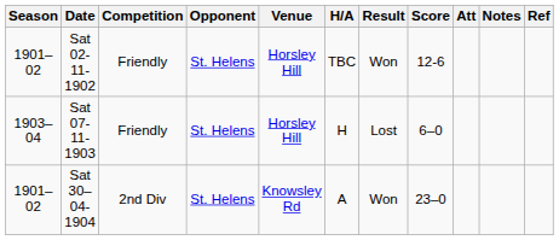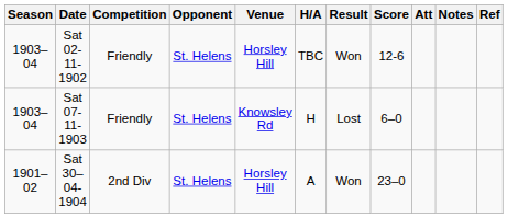Sat 02-11-1902 | Season: 1901–02 -> 1903–04
Sat 07-11-1903 | Venue: Horsley Hill -> Knowsley Rd
Sat 30–04-1904 | Venue: Knowsley Rd -> Horsley Hill
